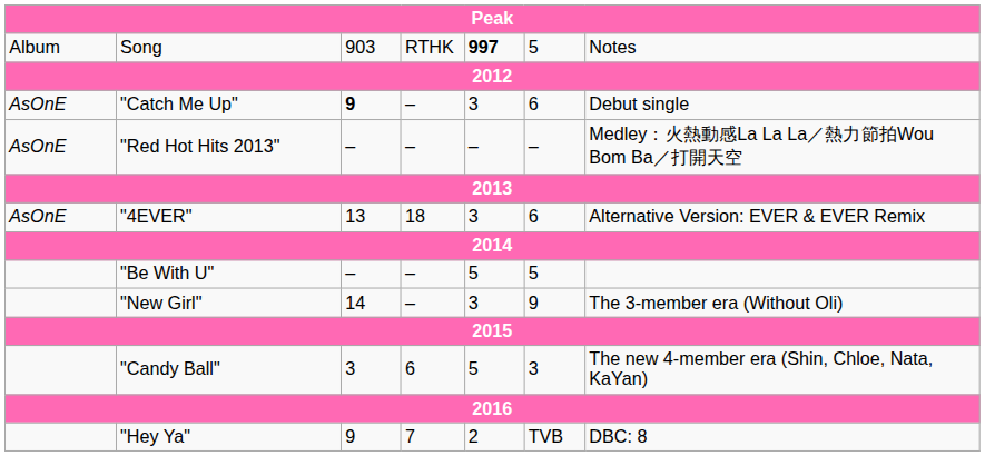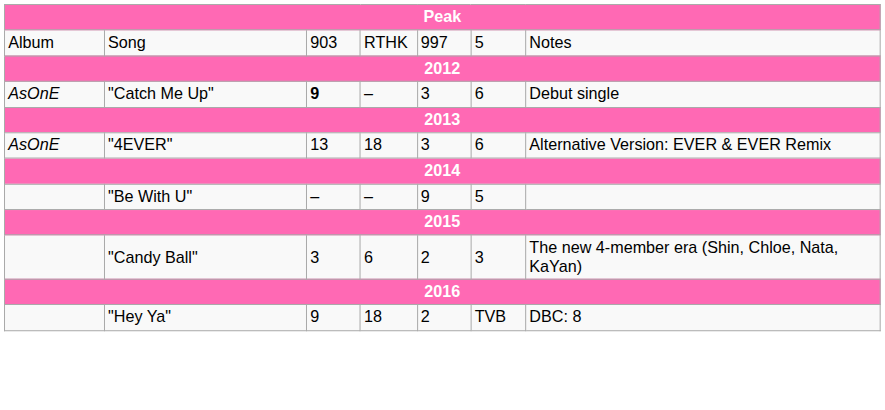Song | column 5: bold -> normal
- row: AsOnE | "Red Hot Hits 2013" | – | – | – | – | Medley：火熱動感La La La／熱力節拍Wou Bom Ba／打開天空
"Be With U" | column 5: 5 -> 9
- row: "New Girl" | 14 | – | 3 | 9 | The 3-member era (Without Oli)
"Candy Ball" | column 5: 5 -> 2
"Hey Ya" | column 4: 7 -> 18
